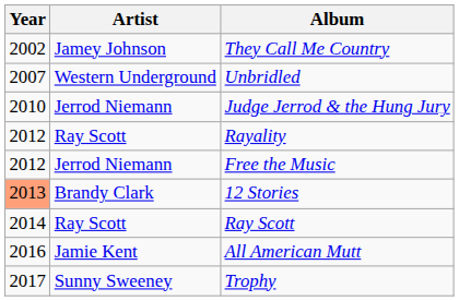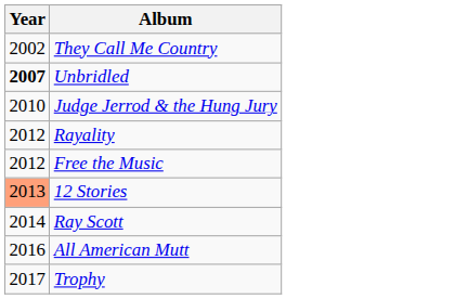- column: Artist | Jamey Johnson | Western Underground | Jerrod Niemann | Ray Scott | Jerrod Niemann | Brandy Clark | Ray Scott | Jamie Kent | Sunny Sweeney
Unbridled | Year: normal -> bold
